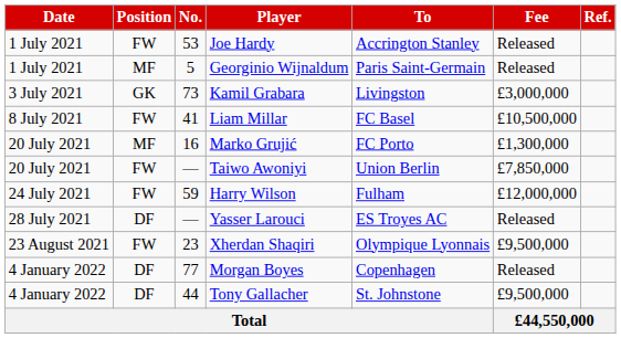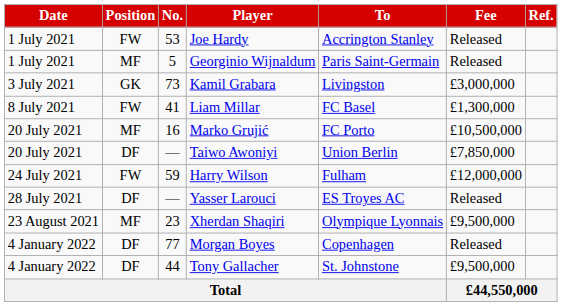Liam Millar | Fee: £10,500,000 -> £1,300,000
Marko Grujić | Fee: £1,300,000 -> £10,500,000
Taiwo Awoniyi | Position: FW -> DF
Xherdan Shaqiri | Position: FW -> MF
